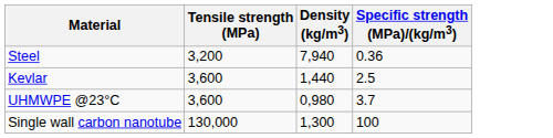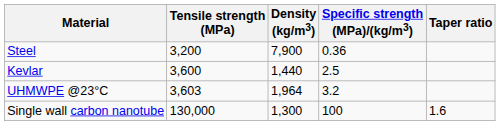+ column: Taper ratio | 1.6
Steel | Density (kg/m3): 7,940 -> 7,900
UHMWPE @23°C | Tensile strength (MPa): 3,600 -> 3,603
UHMWPE @23°C | Density (kg/m3): 0,980 -> 1,964
UHMWPE @23°C | Specific strength (MPa)/(kg/m3): 3.7 -> 3.2
